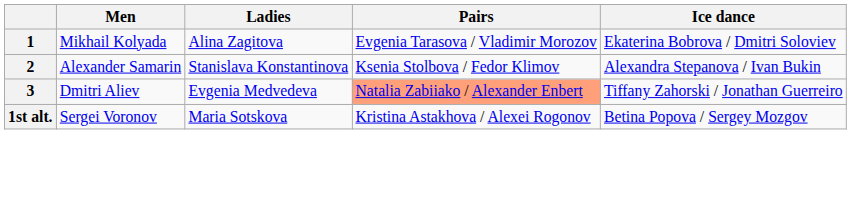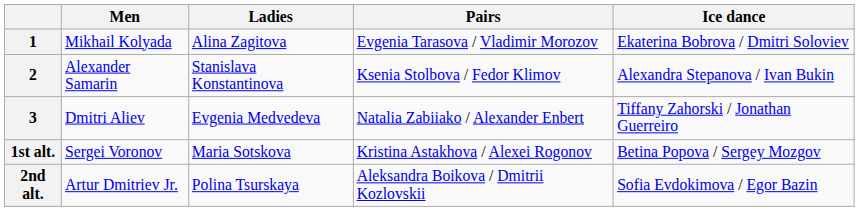3 | Pairs: lightsalmon background -> no background
+ row: 2nd alt. | Artur Dmitriev Jr. | Polina Tsurskaya | Aleksandra Boikova / Dmitrii Kozlovskii | Sofia Evdokimova / Egor Bazin
